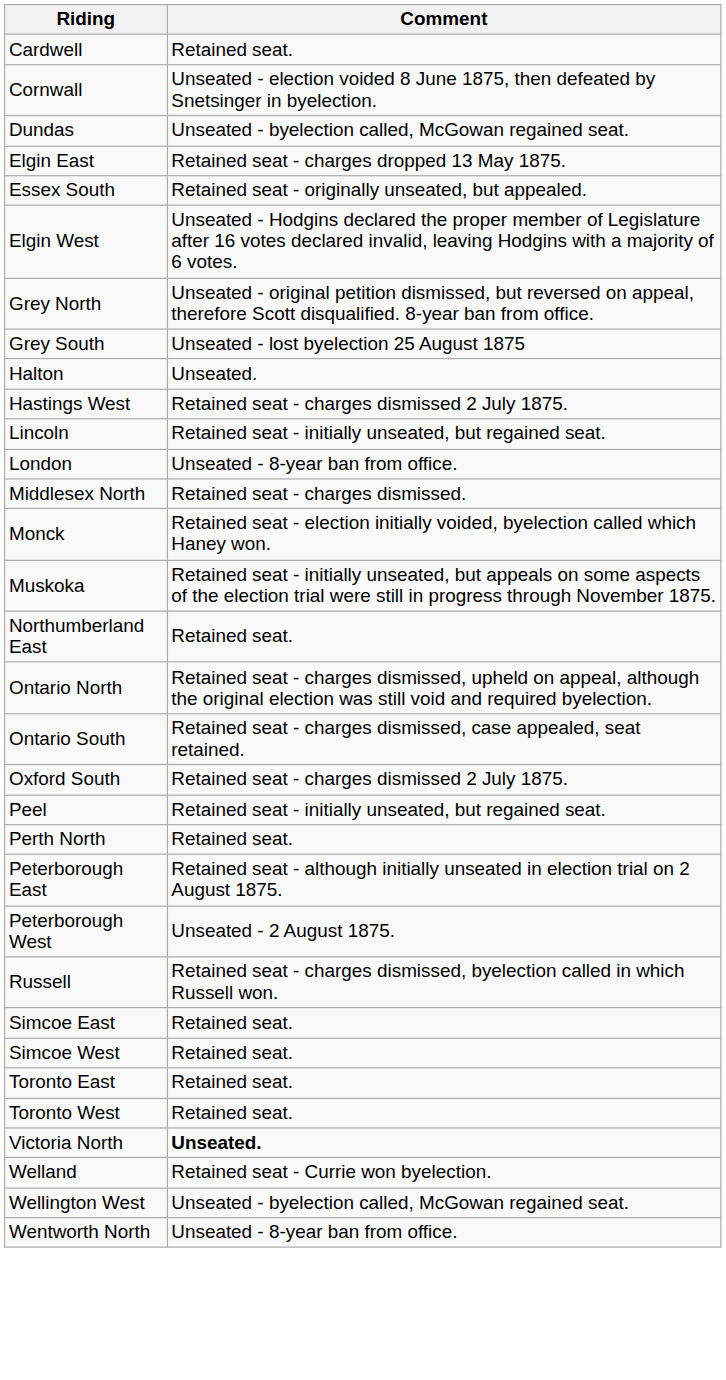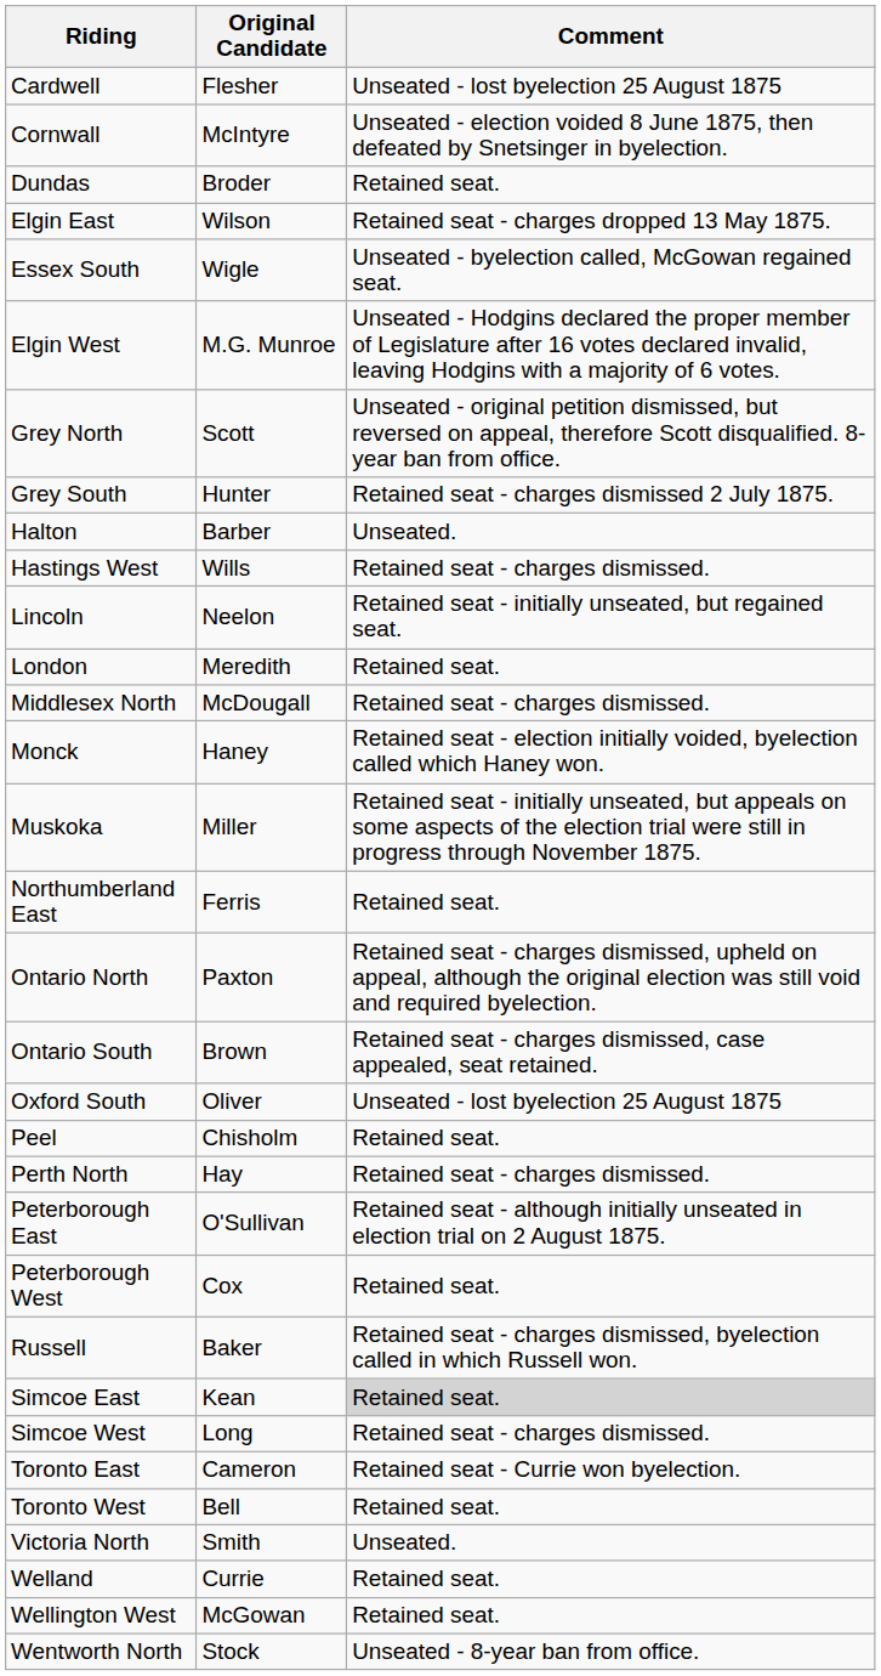+ column: Original Candidate | Flesher | McIntyre | Broder | Wilson | Wigle | M.G. Munroe | Scott | Hunter | Barber | Wills | Neelon | Meredith | McDougall | Haney | Miller | Ferris | Paxton | Brown | Oliver | Chisholm | Hay | O'Sullivan | Cox | Baker | Kean | Long | Cameron | Bell | Smith | Currie | McGowan | Stock
Cardwell | Comment: Retained seat. -> Unseated - lost byelection 25 August 1875
Dundas | Comment: Unseated - byelection called, McGowan regained seat. -> Retained seat.
Essex South | Comment: Retained seat - originally unseated, but appealed. -> Unseated - byelection called, McGowan regained seat.
Grey South | Comment: Unseated - lost byelection 25 August 1875 -> Retained seat - charges dismissed 2 July 1875.
Hastings West | Comment: Retained seat - charges dismissed 2 July 1875. -> Retained seat - charges dismissed.
London | Comment: Unseated - 8-year ban from office. -> Retained seat.
Oxford South | Comment: Retained seat - charges dismissed 2 July 1875. -> Unseated - lost byelection 25 August 1875
Peel | Comment: Retained seat - initially unseated, but regained seat. -> Retained seat.
Perth North | Comment: Retained seat. -> Retained seat - charges dismissed.
Peterborough West | Comment: Unseated - 2 August 1875. -> Retained seat.
Simcoe East | Comment: no background -> lightgrey background
Simcoe West | Comment: Retained seat. -> Retained seat - charges dismissed.
Toronto East | Comment: Retained seat. -> Retained seat - Currie won byelection.
Victoria North | Comment: bold -> normal
Welland | Comment: Retained seat - Currie won byelection. -> Retained seat.
Wellington West | Comment: Unseated - byelection called, McGowan regained seat. -> Retained seat.
